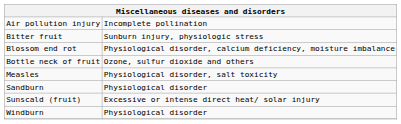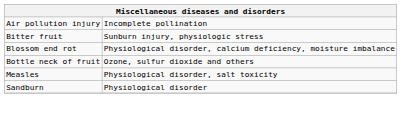- row: Sunscald (fruit) | Excessive or intense direct heat/ solar injury
- row: Windburn | Physiological disorder
